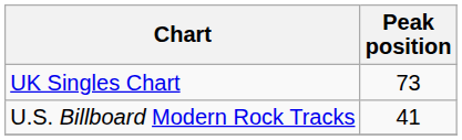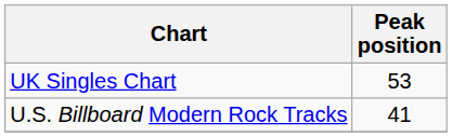UK Singles Chart | Peak position: 73 -> 53
